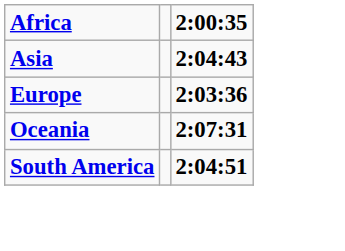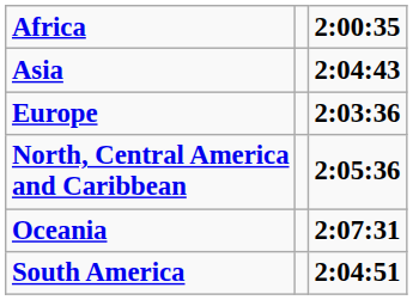+ row: North, Central America and Caribbean | 2:05:36
